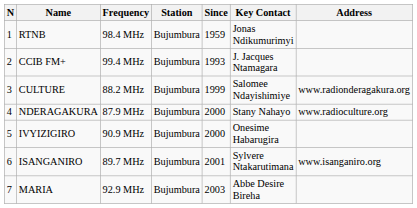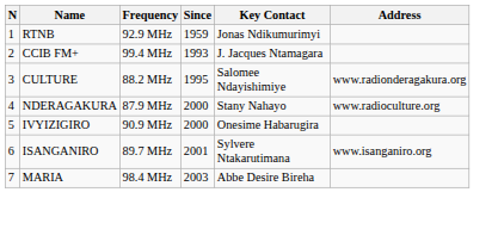- column: Station | Bujumbura | Bujumbura | Bujumbura | Bujumbura | Bujumbura | Bujumbura | Bujumbura
RTNB | Frequency: 98.4 MHz -> 92.9 MHz
CULTURE | Since: 1999 -> 1995
MARIA | Frequency: 92.9 MHz -> 98.4 MHz
